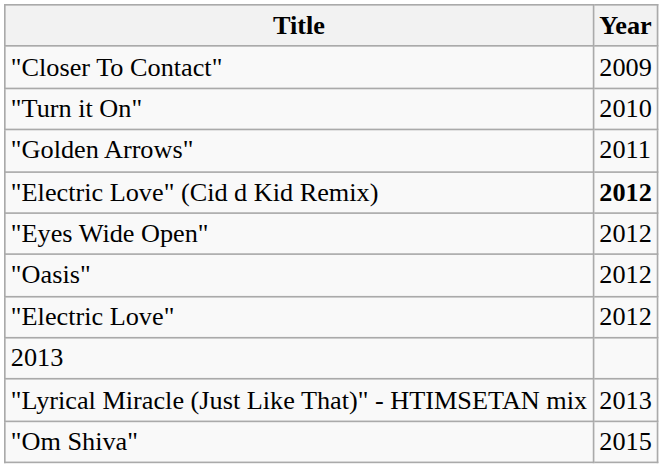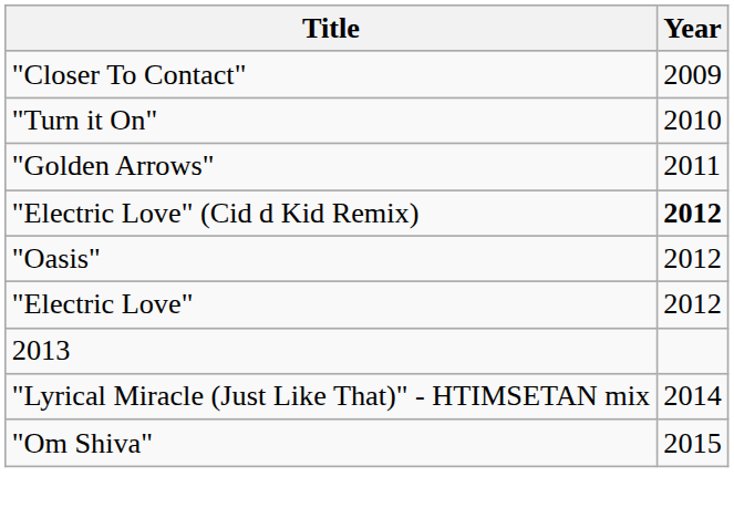- row: "Eyes Wide Open" | 2012
"Lyrical Miracle (Just Like That)" - HTIMSETAN mix | Year: 2013 -> 2014
